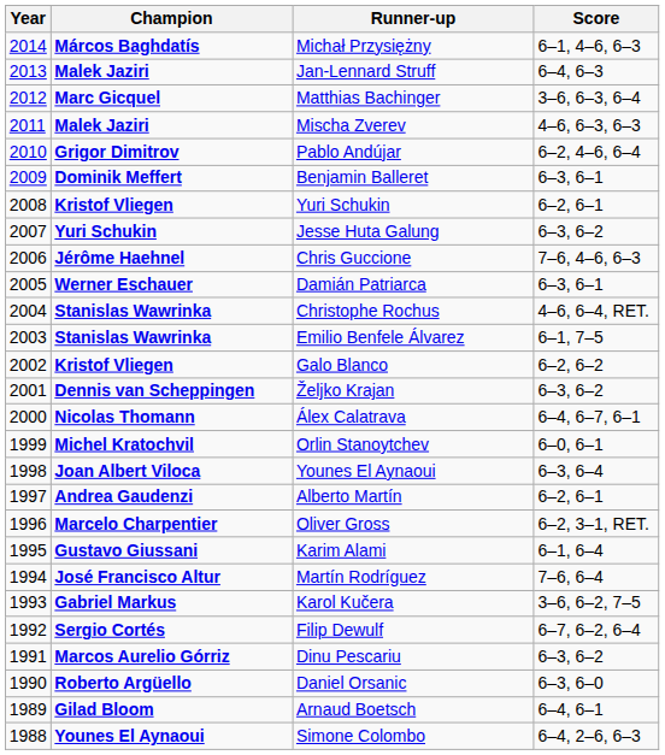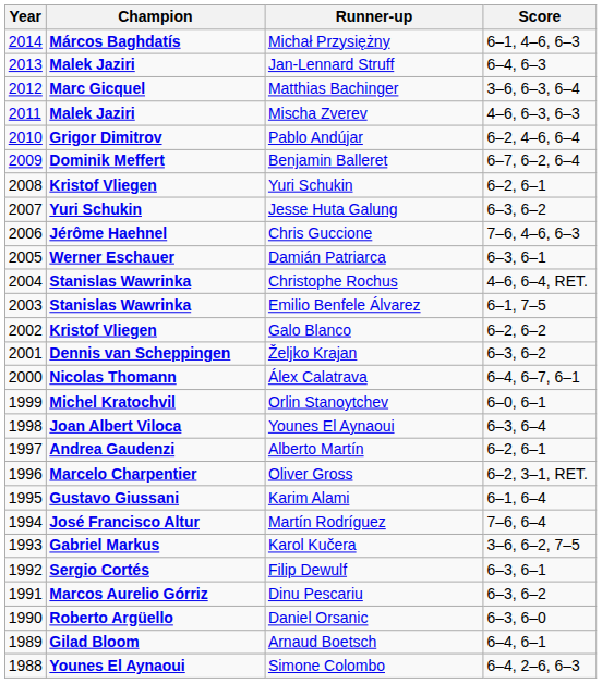Benjamin Balleret | Score: 6–3, 6–1 -> 6–7, 6–2, 6–4
Filip Dewulf | Score: 6–7, 6–2, 6–4 -> 6–3, 6–1
